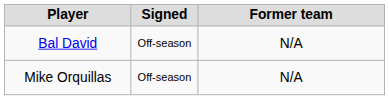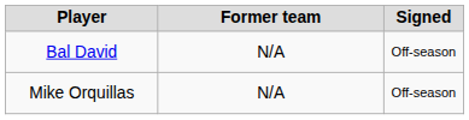columns swapped: Signed <-> Former team
